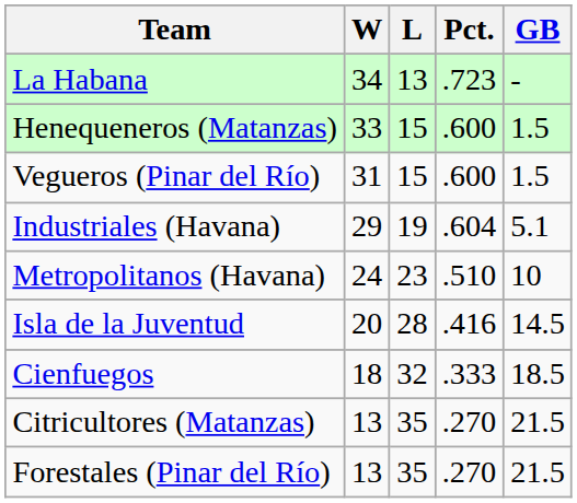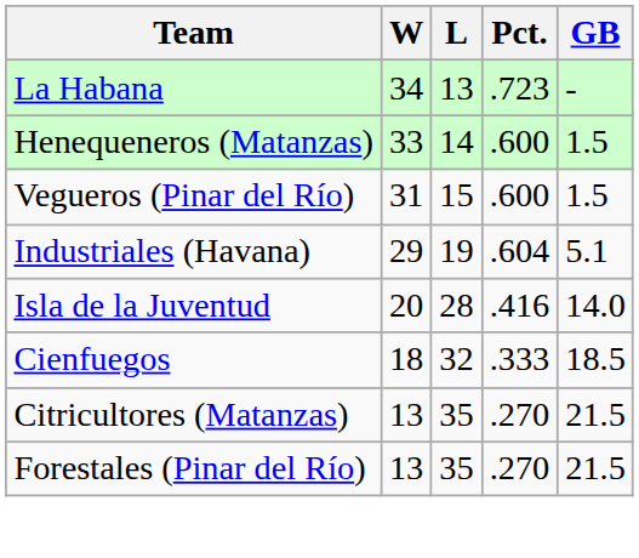Henequeneros (Matanzas) | L: 15 -> 14
- row: Metropolitanos (Havana) | 24 | 23 | .510 | 10
Isla de la Juventud | GB: 14.5 -> 14.0
